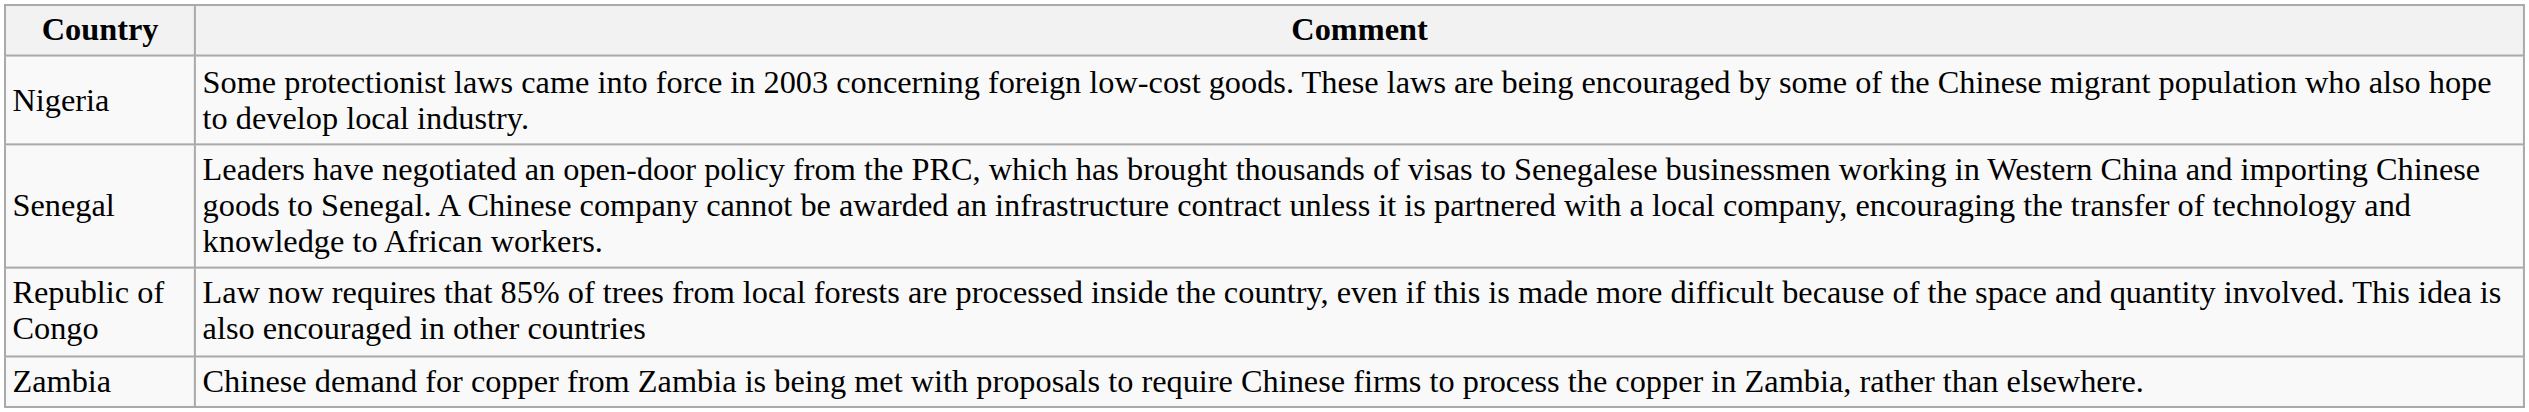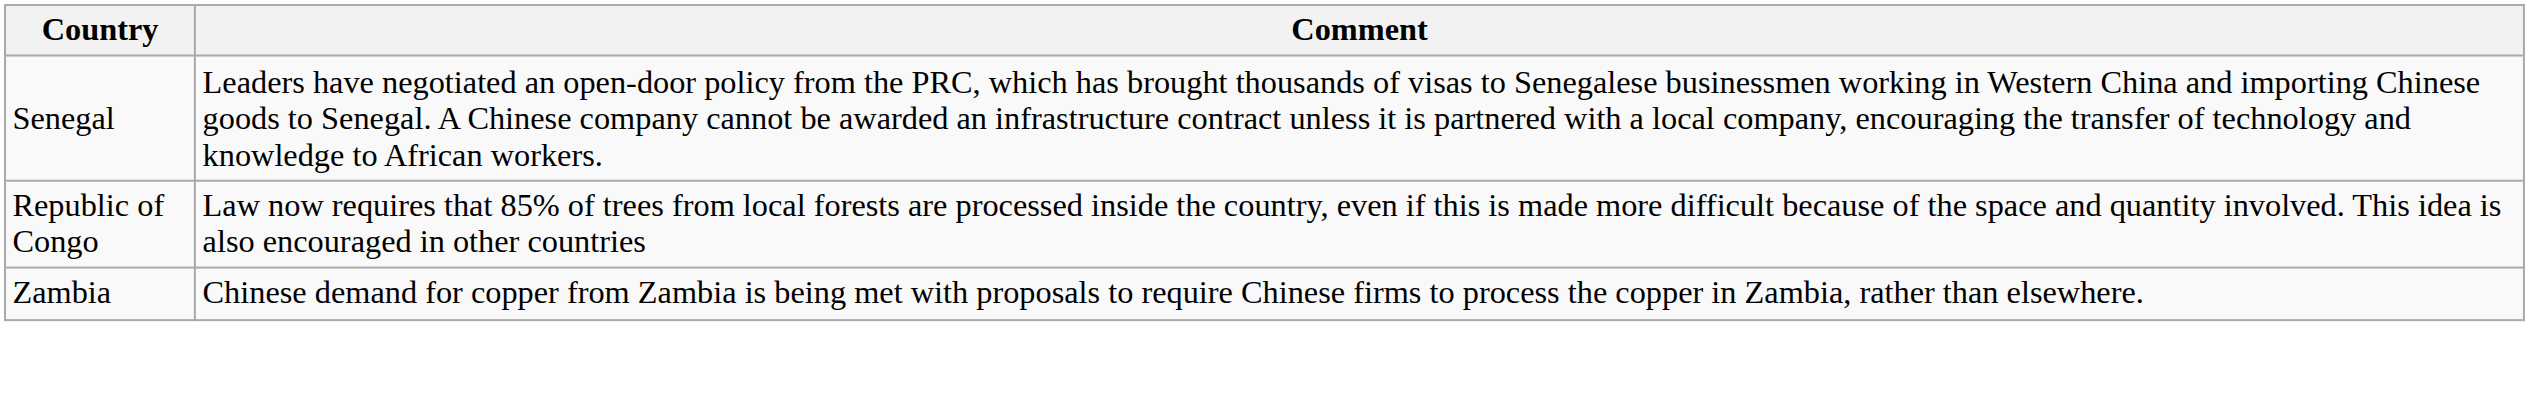- row: Nigeria | Some protectionist laws came into force in 2003 concerning foreign low-cost goods. These laws are being encouraged by some of the Chinese migrant population who also hope to develop local industry.
